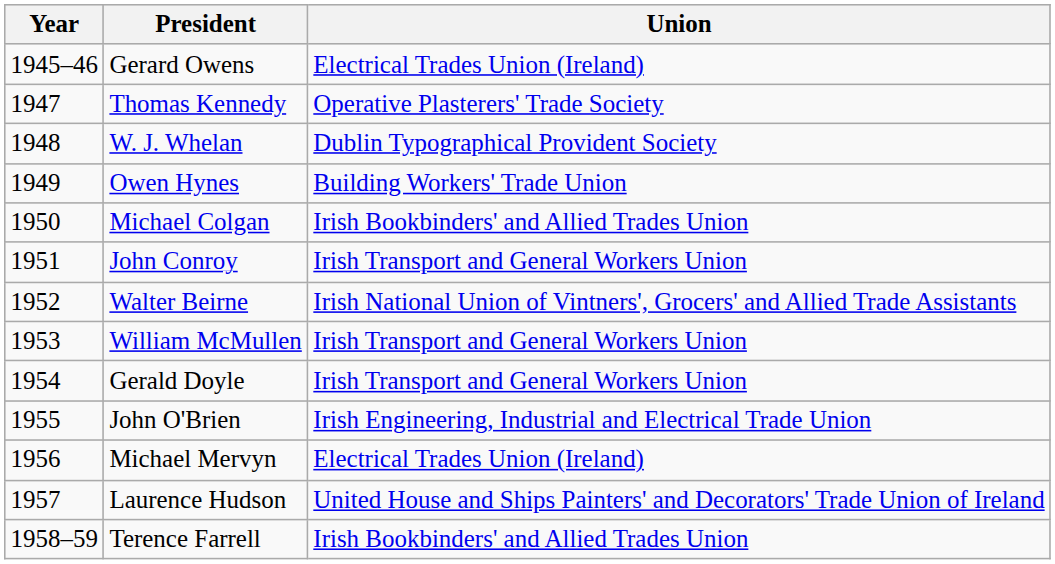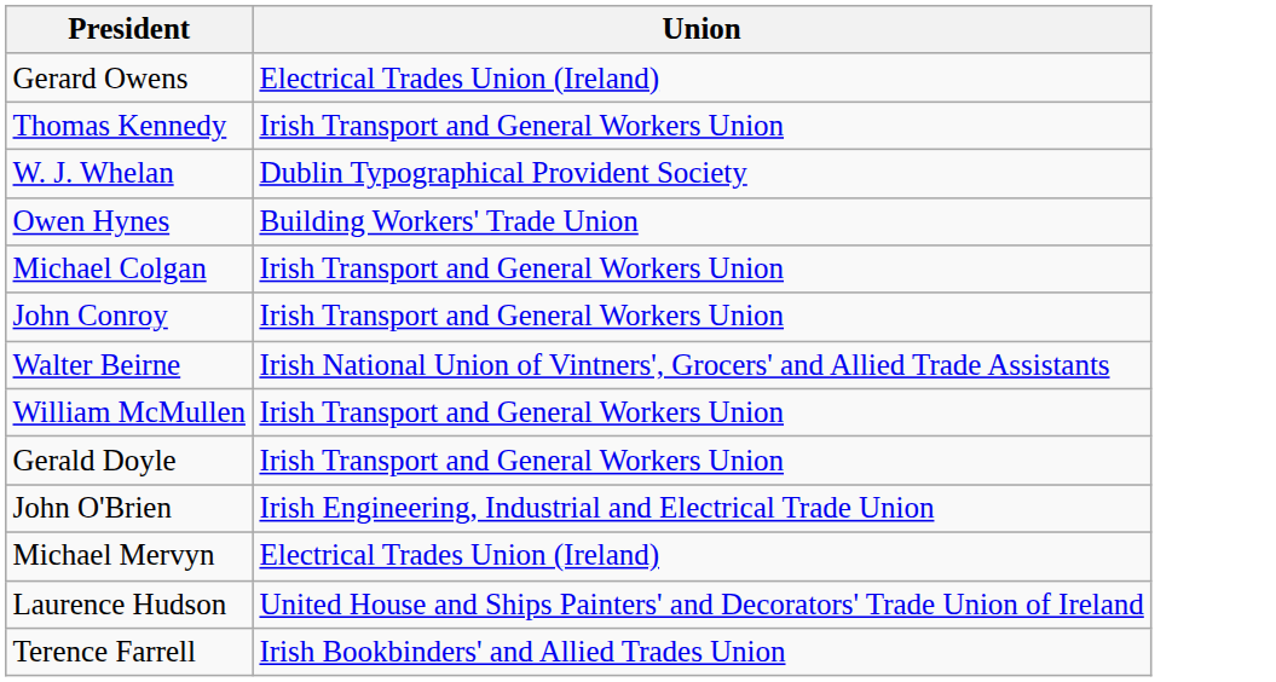- column: Year | 1945–46 | 1947 | 1948 | 1949 | 1950 | 1951 | 1952 | 1953 | 1954 | 1955 | 1956 | 1957 | 1958–59
Thomas Kennedy | Union: Operative Plasterers' Trade Society -> Irish Transport and General Workers Union
Michael Colgan | Union: Irish Bookbinders' and Allied Trades Union -> Irish Transport and General Workers Union
